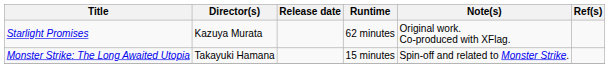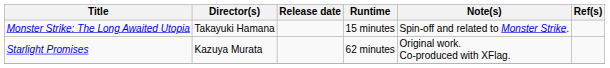rows swapped: Monster Strike: The Long Awaited Utopia <-> Starlight Promises
